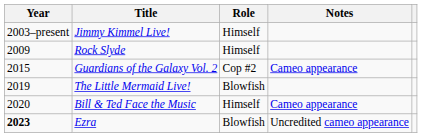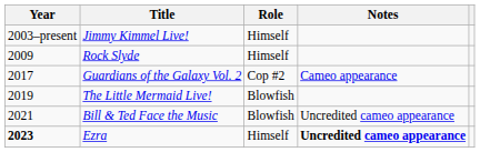Guardians of the Galaxy Vol. 2 | Year: 2015 -> 2017
Bill & Ted Face the Music | Year: 2020 -> 2021
Bill & Ted Face the Music | Role: Himself -> Blowfish
Bill & Ted Face the Music | Notes: Cameo appearance -> Uncredited cameo appearance
Ezra | Role: Blowfish -> Himself
Ezra | Notes: normal -> bold
